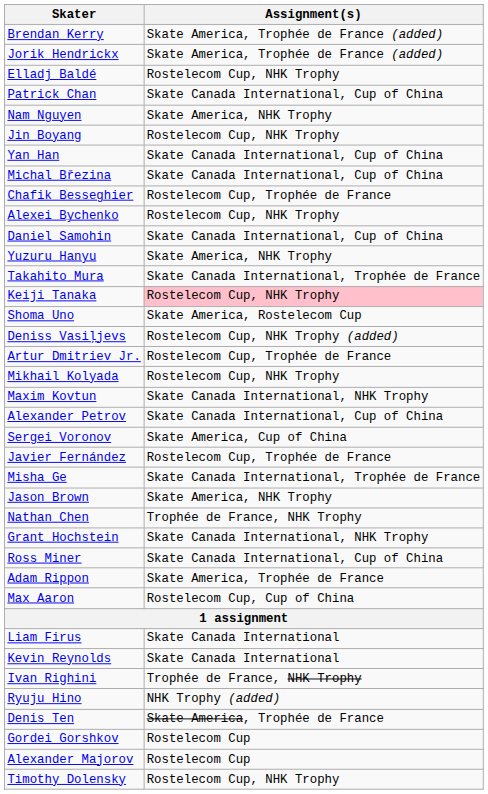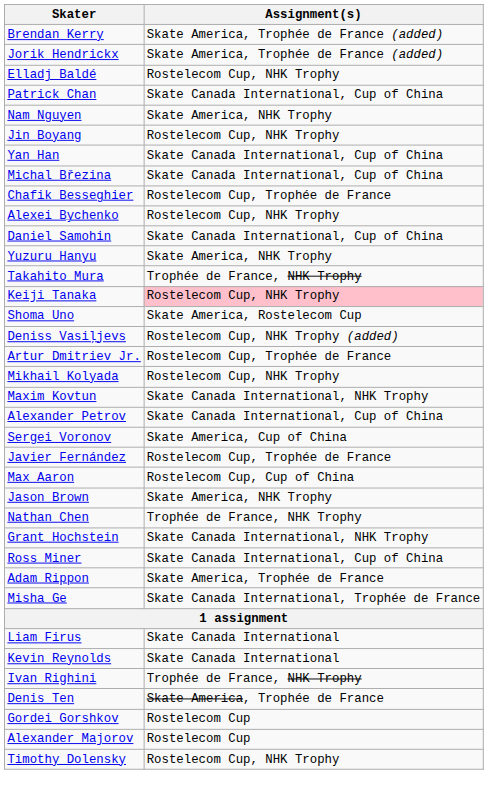Takahito Mura | Assignment(s): Skate Canada International, Trophée de France -> Trophée de France, NHK Trophy
rows swapped: Max Aaron <-> Misha Ge
- row: Ryuju Hino | NHK Trophy (added)
